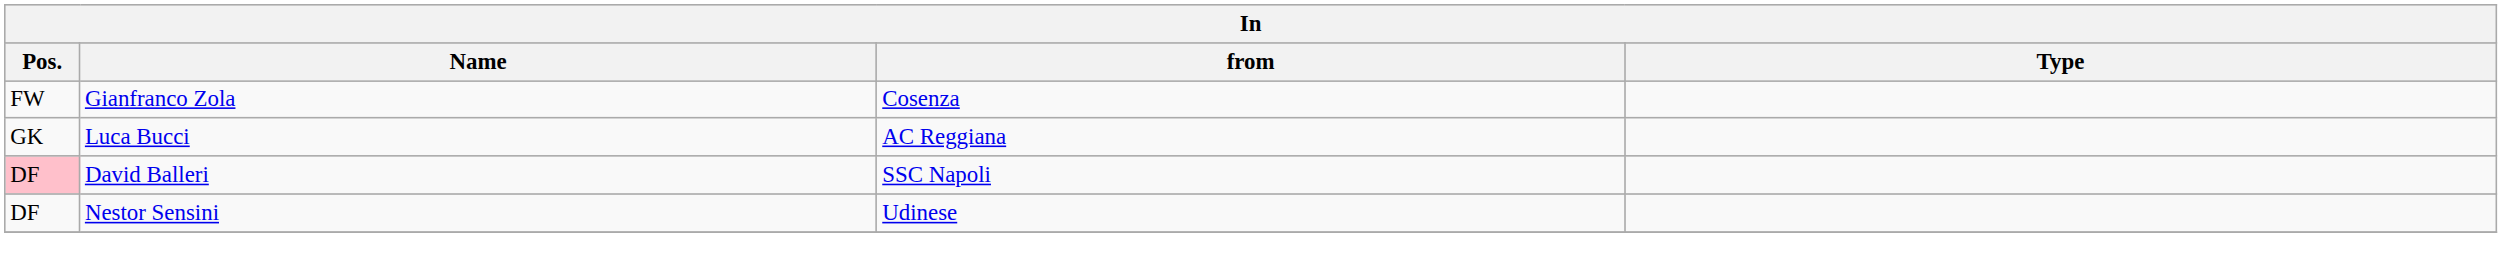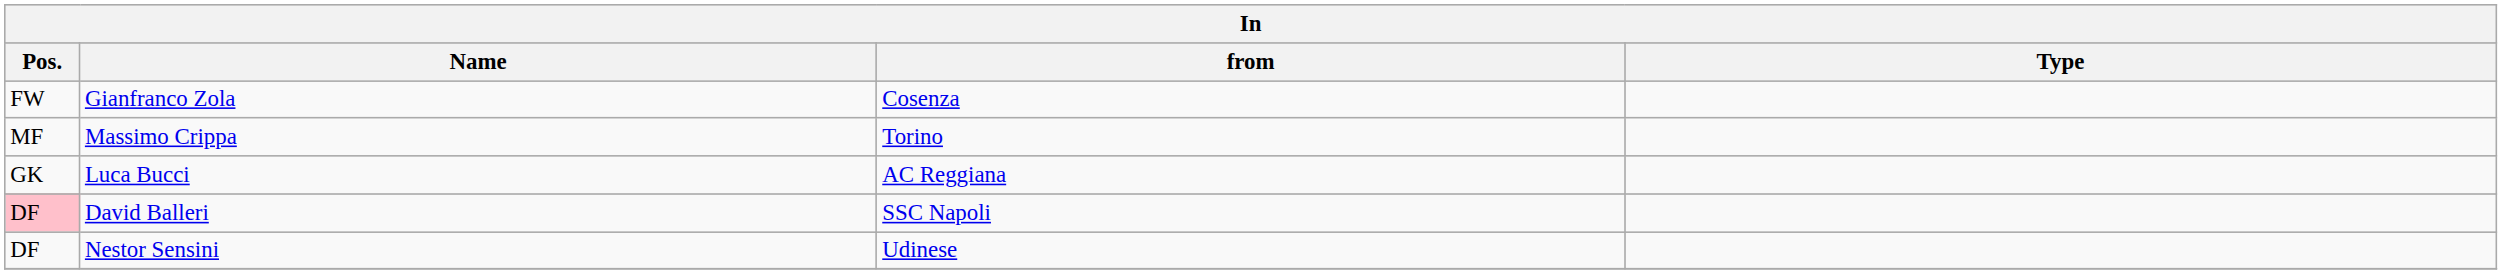+ row: MF | Massimo Crippa | Torino
